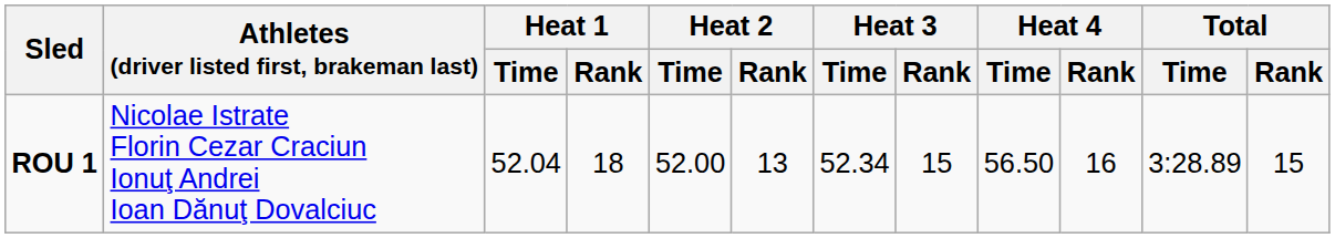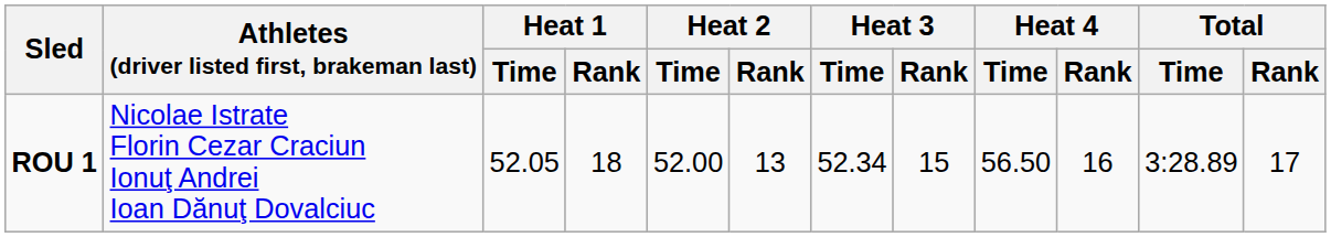ROU 1 | Heat 1 / Time: 52.04 -> 52.05
ROU 1 | Total / Rank: 15 -> 17
